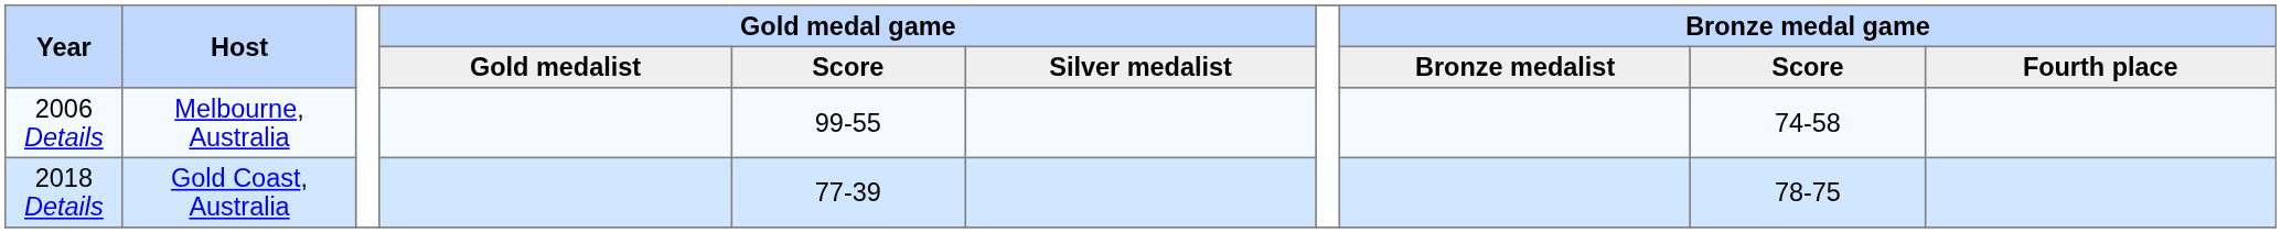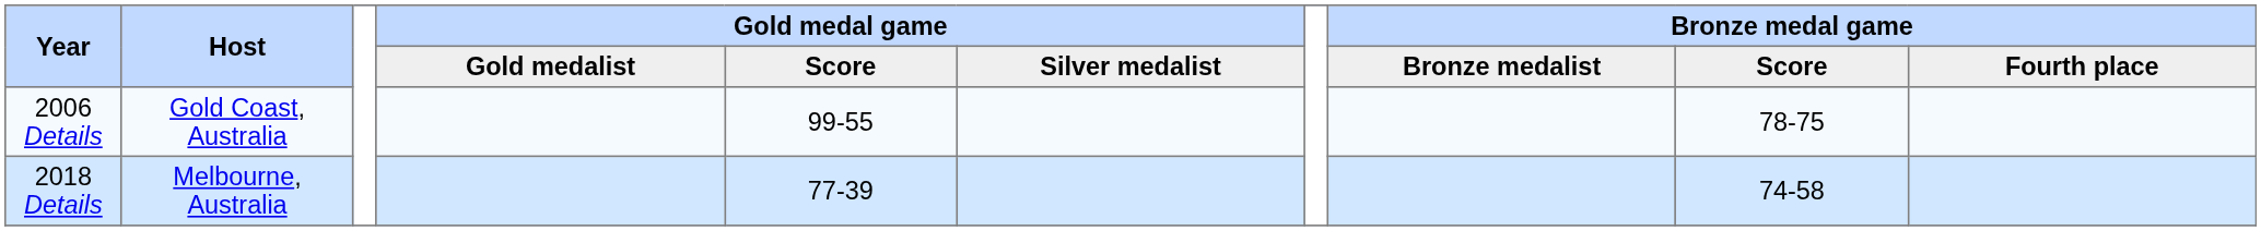2006 Details | Host: Melbourne, Australia -> Gold Coast, Australia
2006 Details | Bronze medal game / Score: 74-58 -> 78-75
2018 Details | Host: Gold Coast, Australia -> Melbourne, Australia
2018 Details | Bronze medal game / Score: 78-75 -> 74-58
